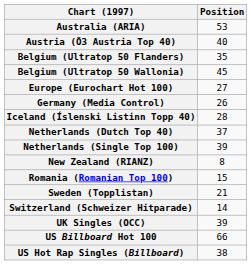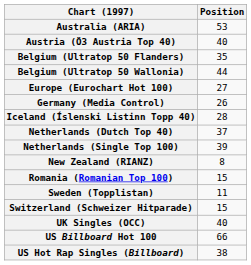Belgium (Ultratop 50 Wallonia) | Position: 45 -> 44
Sweden (Topplistan) | Position: 21 -> 11
Switzerland (Schweizer Hitparade) | Position: 14 -> 15
UK Singles (OCC) | Position: 39 -> 40
